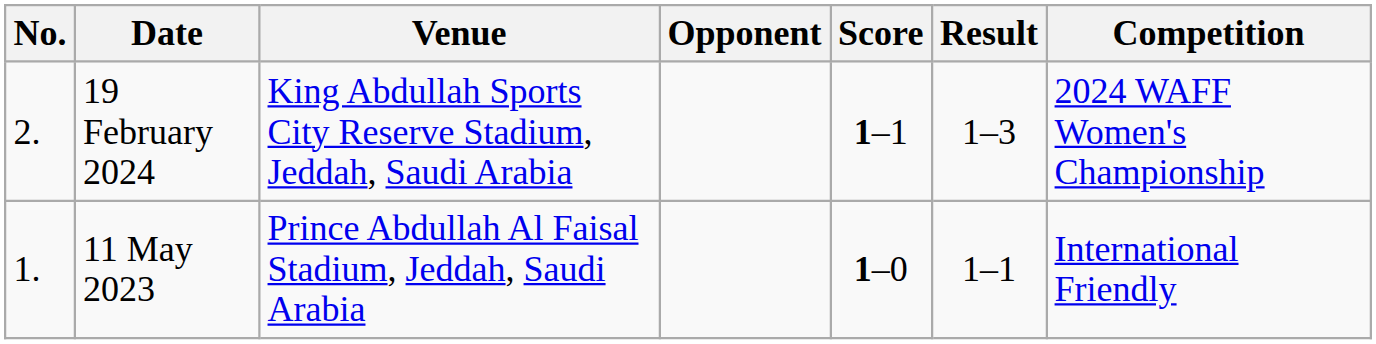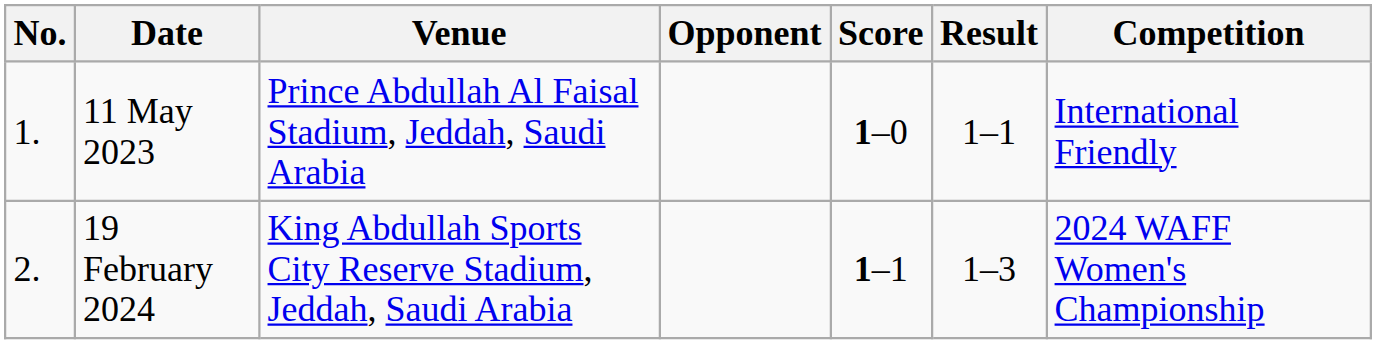rows swapped: 11 May 2023 <-> 19 February 2024
